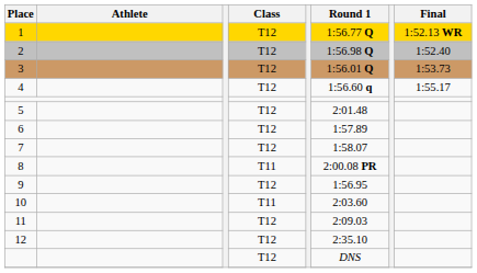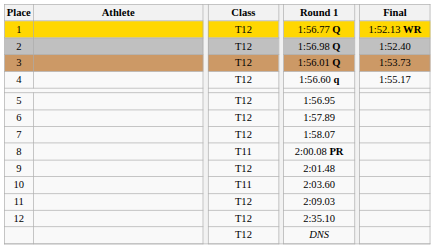5 | Round 1: 2:01.48 -> 1:56.95
9 | Round 1: 1:56.95 -> 2:01.48
